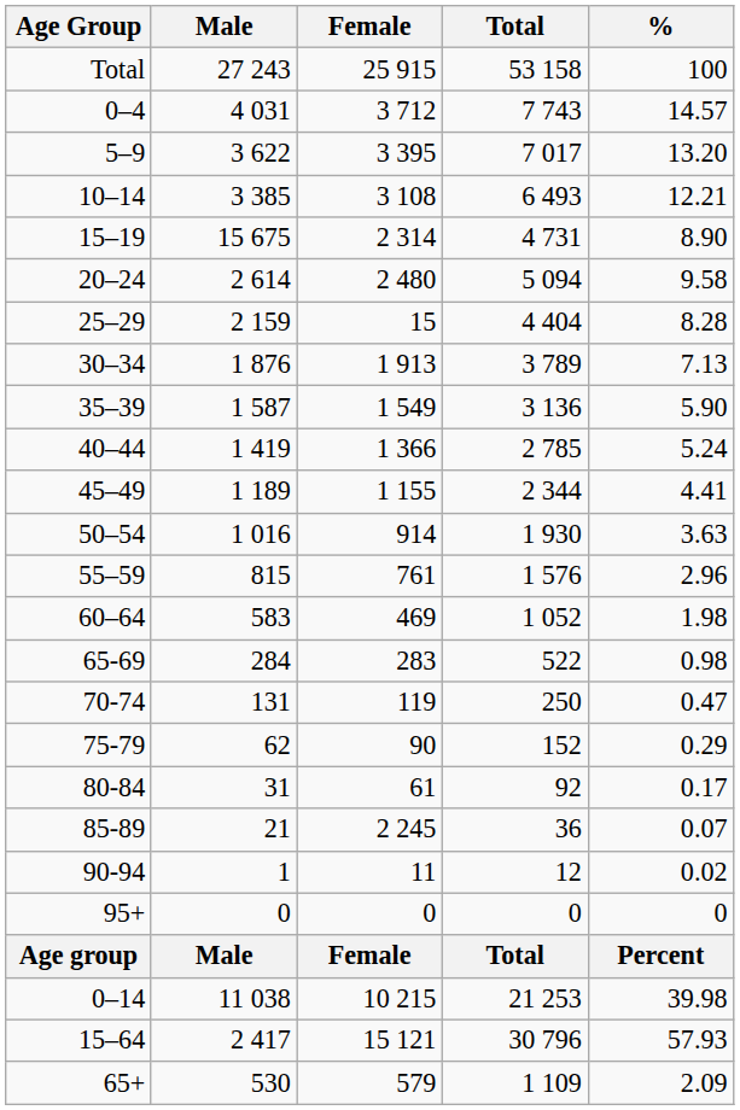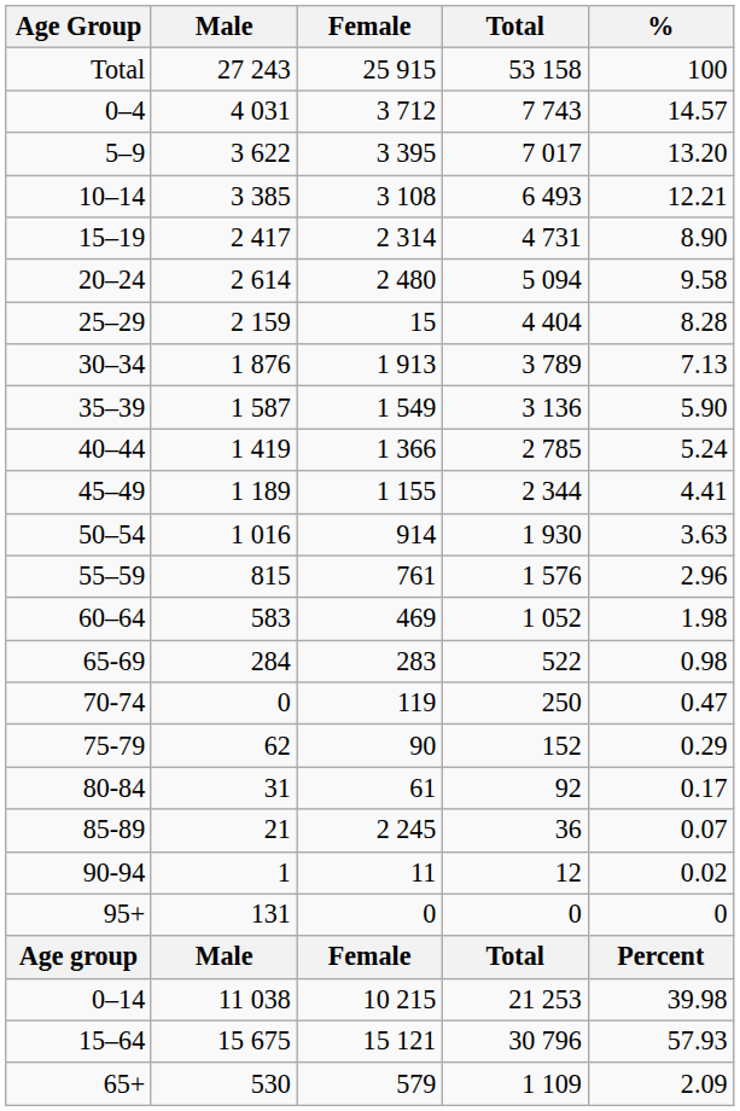15–19 | Male: 15 675 -> 2 417
70-74 | Male: 131 -> 0
95+ | Male: 0 -> 131
15–64 | Male: 2 417 -> 15 675
